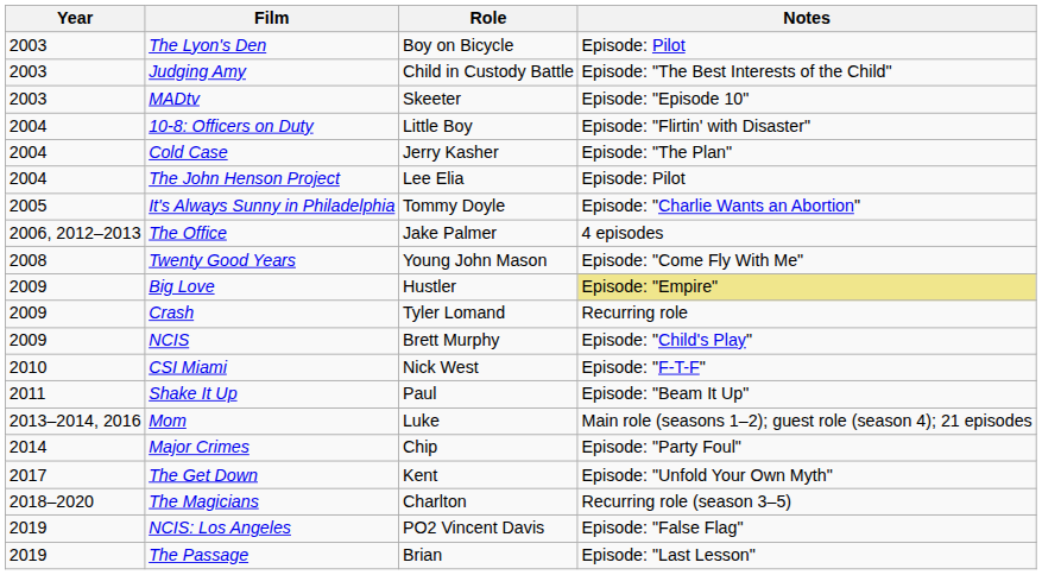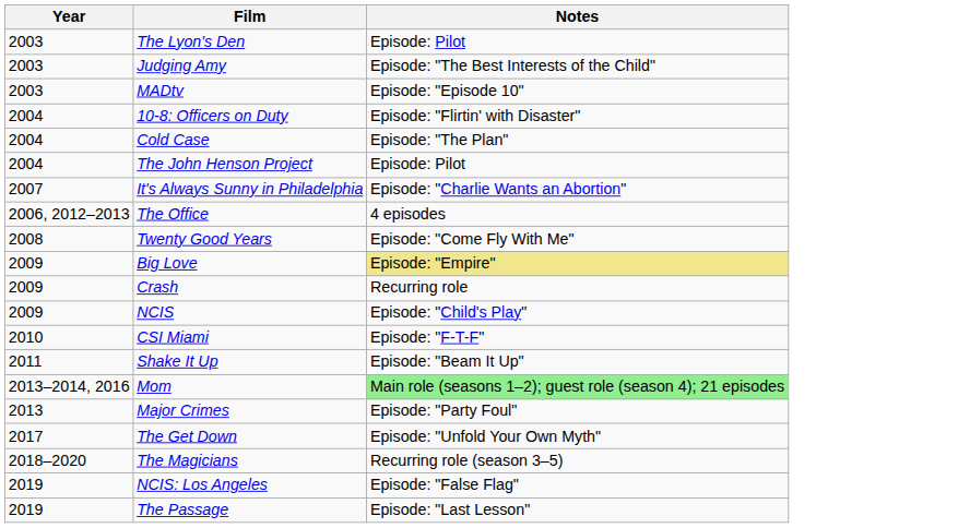- column: Role | Boy on Bicycle | Child in Custody Battle | Skeeter | Little Boy | Jerry Kasher | Lee Elia | Tommy Doyle | Jake Palmer | Young John Mason | Hustler | Tyler Lomand | Brett Murphy | Nick West | Paul | Luke | Chip | Kent | Charlton | PO2 Vincent Davis | Brian
It's Always Sunny in Philadelphia | Year: 2005 -> 2007
Mom | Notes: no background -> lightgreen background
Major Crimes | Year: 2014 -> 2013
